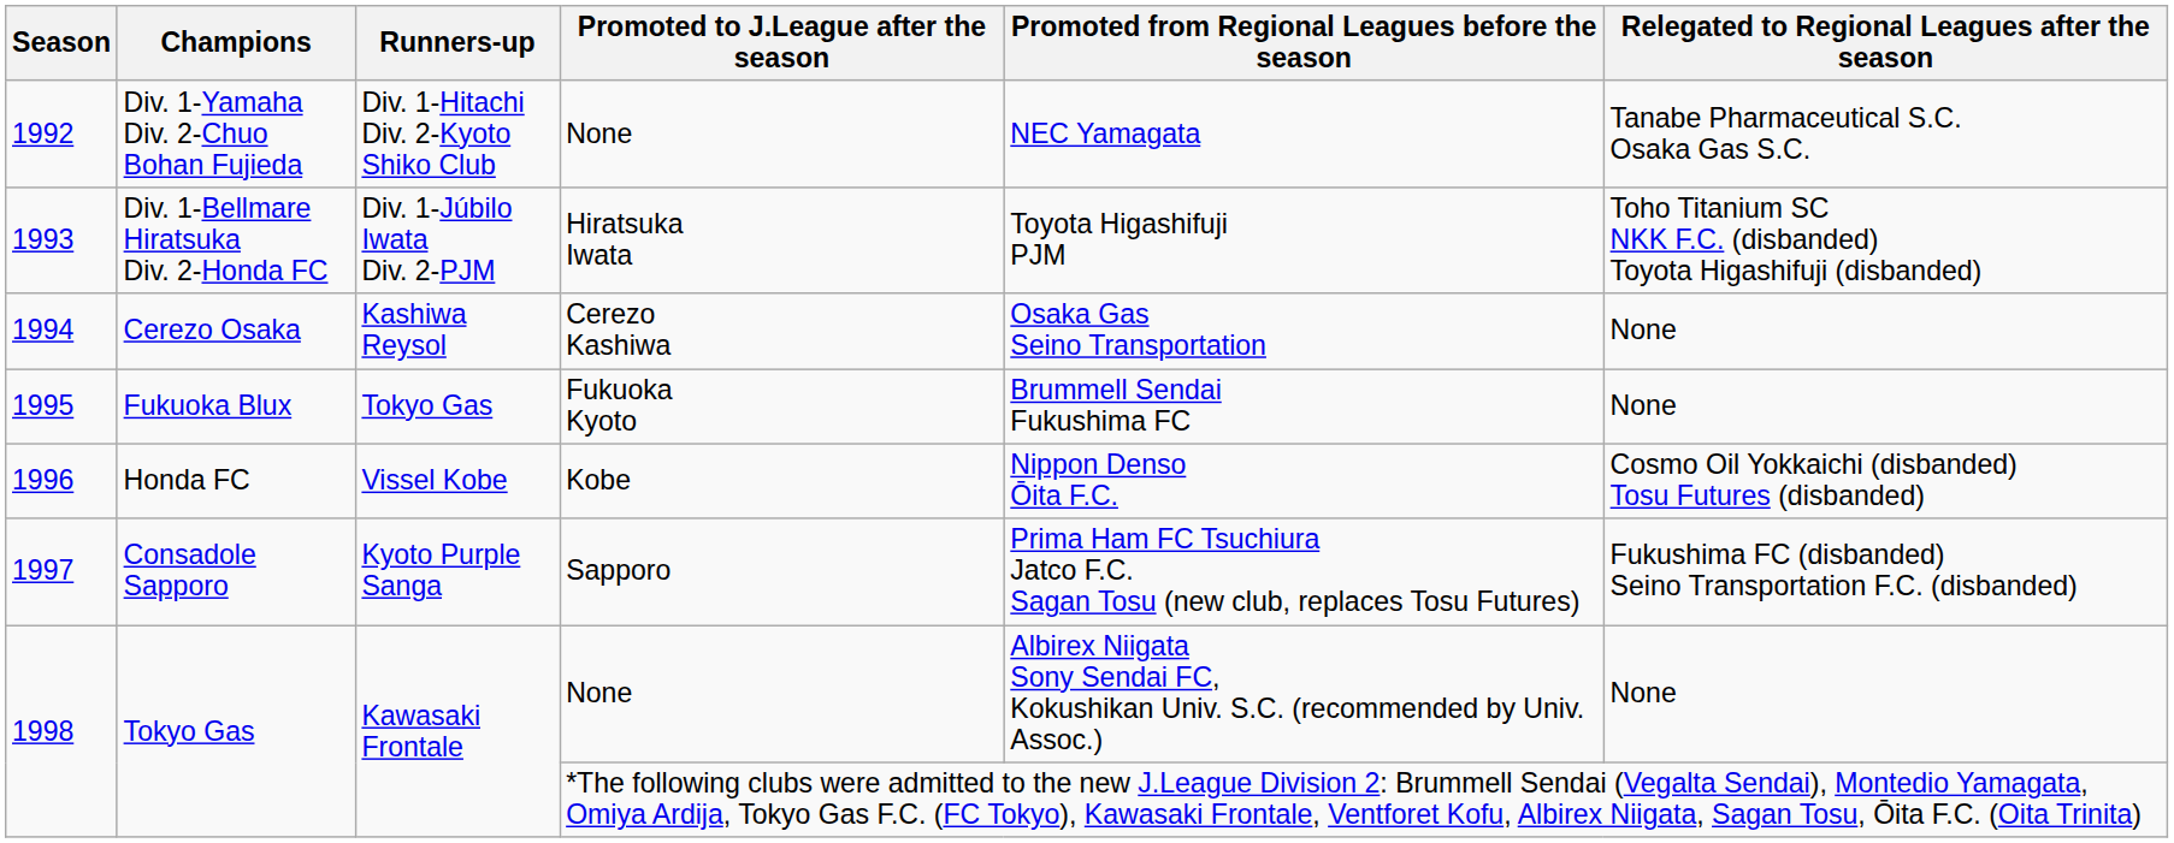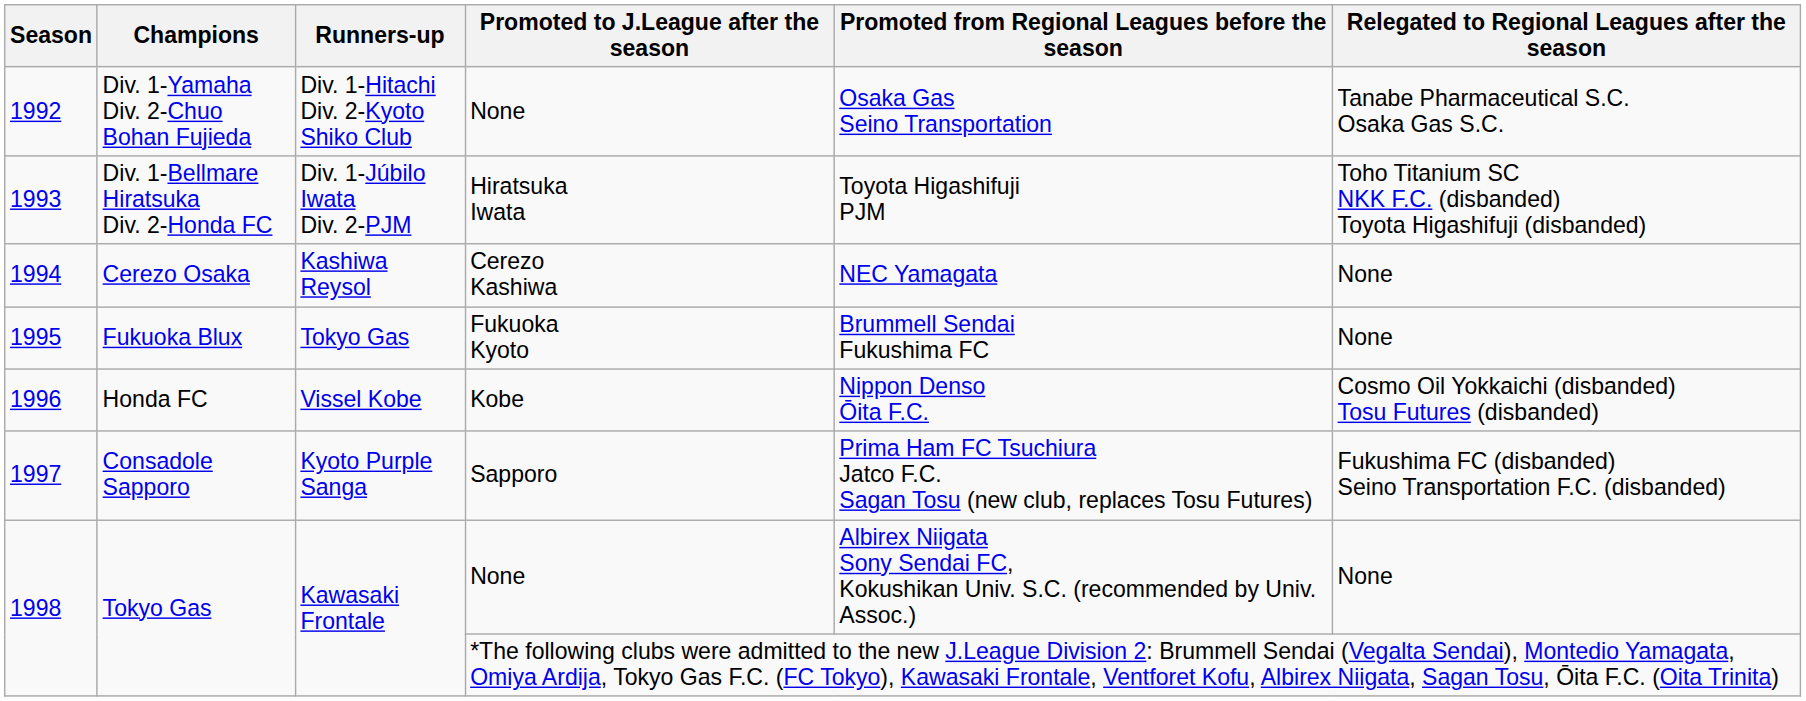1992 | Promoted from Regional Leagues before the season: NEC Yamagata -> Osaka Gas Seino Transportation
1994 | Promoted from Regional Leagues before the season: Osaka Gas Seino Transportation -> NEC Yamagata
